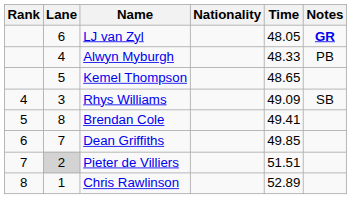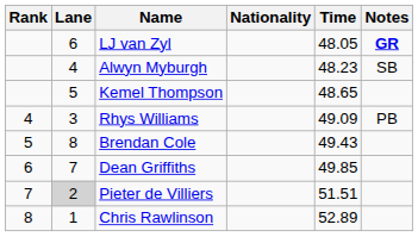Alwyn Myburgh | Time: 48.33 -> 48.23
Alwyn Myburgh | Notes: PB -> SB
Rhys Williams | Notes: SB -> PB
Brendan Cole | Time: 49.41 -> 49.43
